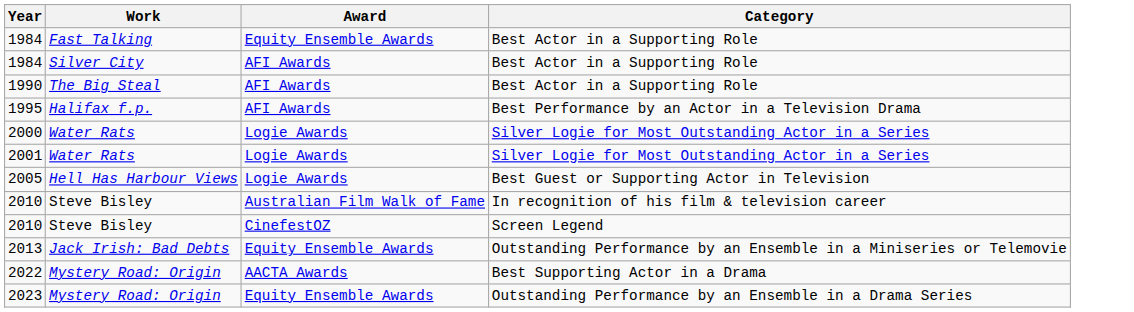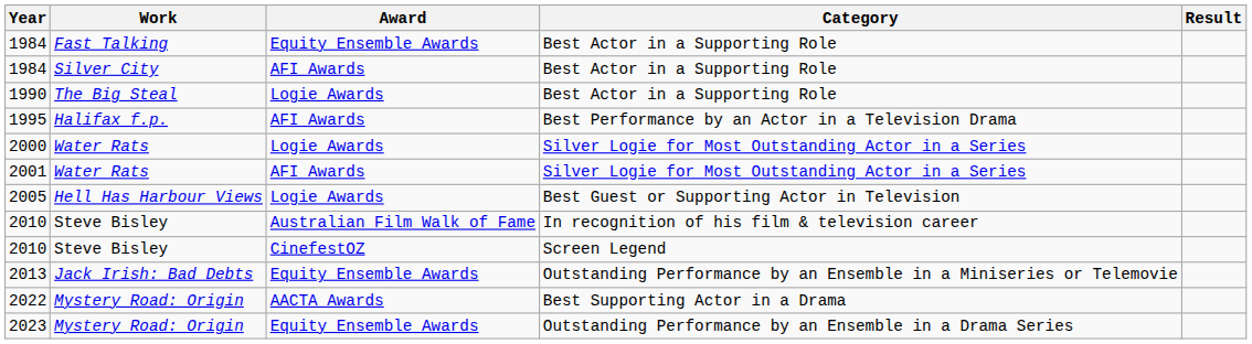+ column: Result
1990 | Award: AFI Awards -> Logie Awards
2001 | Award: Logie Awards -> AFI Awards
